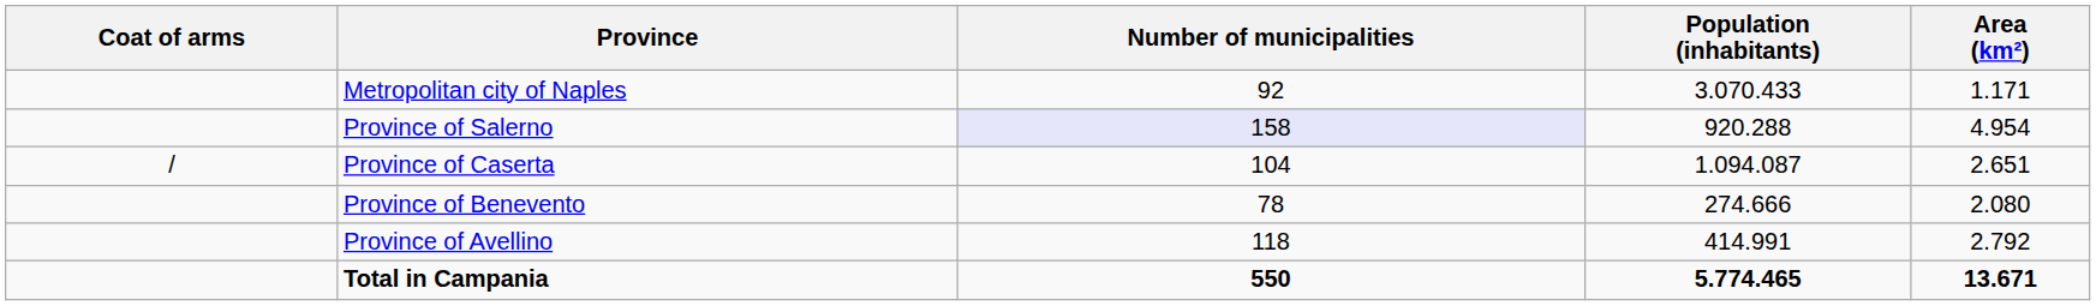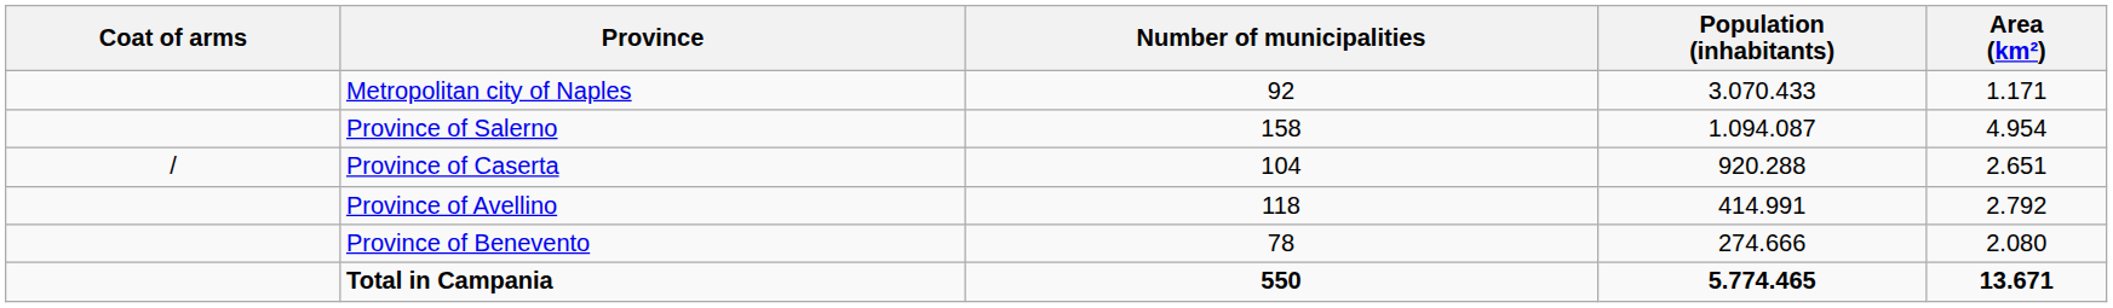Province of Salerno | Number of municipalities: lavender background -> no background
Province of Salerno | Population (inhabitants): 920.288 -> 1.094.087
Province of Caserta | Population (inhabitants): 1.094.087 -> 920.288
rows swapped: Province of Avellino <-> Province of Benevento
